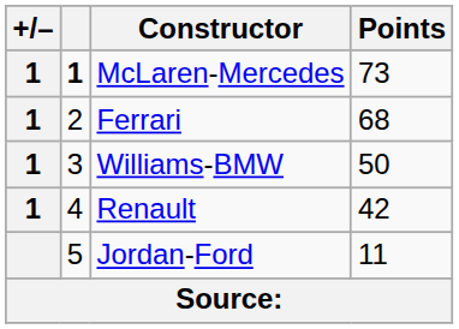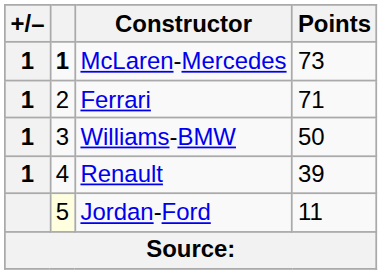Ferrari | Points: 68 -> 71
Renault | Points: 42 -> 39
Jordan-Ford | column 2: no background -> lightyellow background
